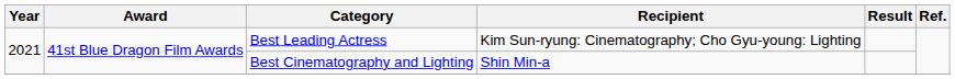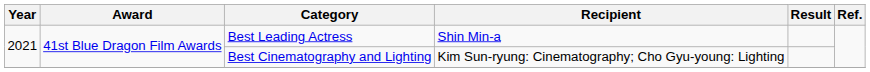Best Leading Actress | Recipient: Kim Sun-ryung: Cinematography; Cho Gyu-young: Lighting -> Shin Min-a
Best Cinematography and Lighting | Recipient: Shin Min-a -> Kim Sun-ryung: Cinematography; Cho Gyu-young: Lighting
